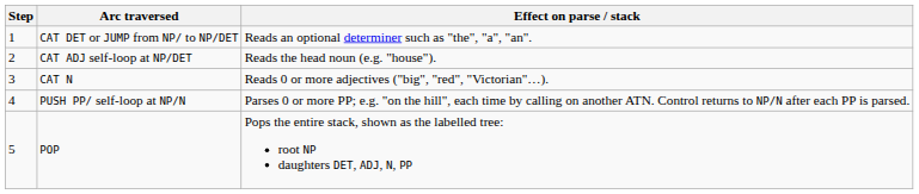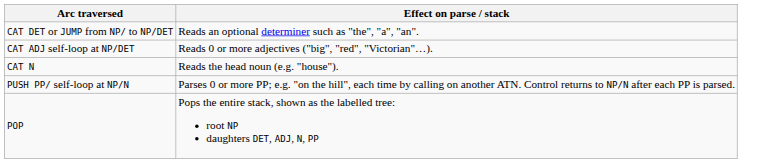- column: Step | 1 | 2 | 3 | 4 | 5
CAT ADJ self-loop at NP/DET | Effect on parse / stack: Reads the head noun (e.g. "house"). -> Reads 0 or more adjectives ("big", "red", "Victorian"…).
CAT N | Effect on parse / stack: Reads 0 or more adjectives ("big", "red", "Victorian"…). -> Reads the head noun (e.g. "house").
